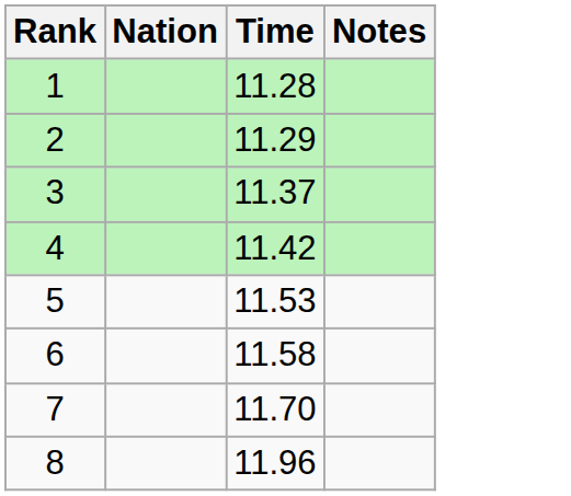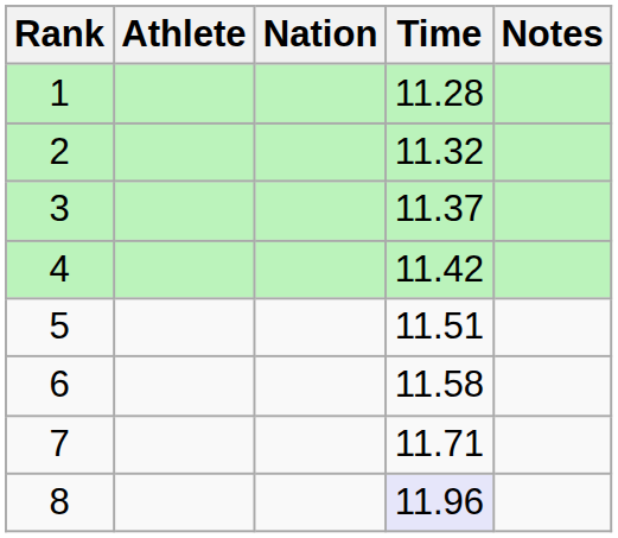+ column: Athlete
2 | Time: 11.29 -> 11.32
5 | Time: 11.53 -> 11.51
7 | Time: 11.70 -> 11.71
8 | Time: no background -> lavender background
